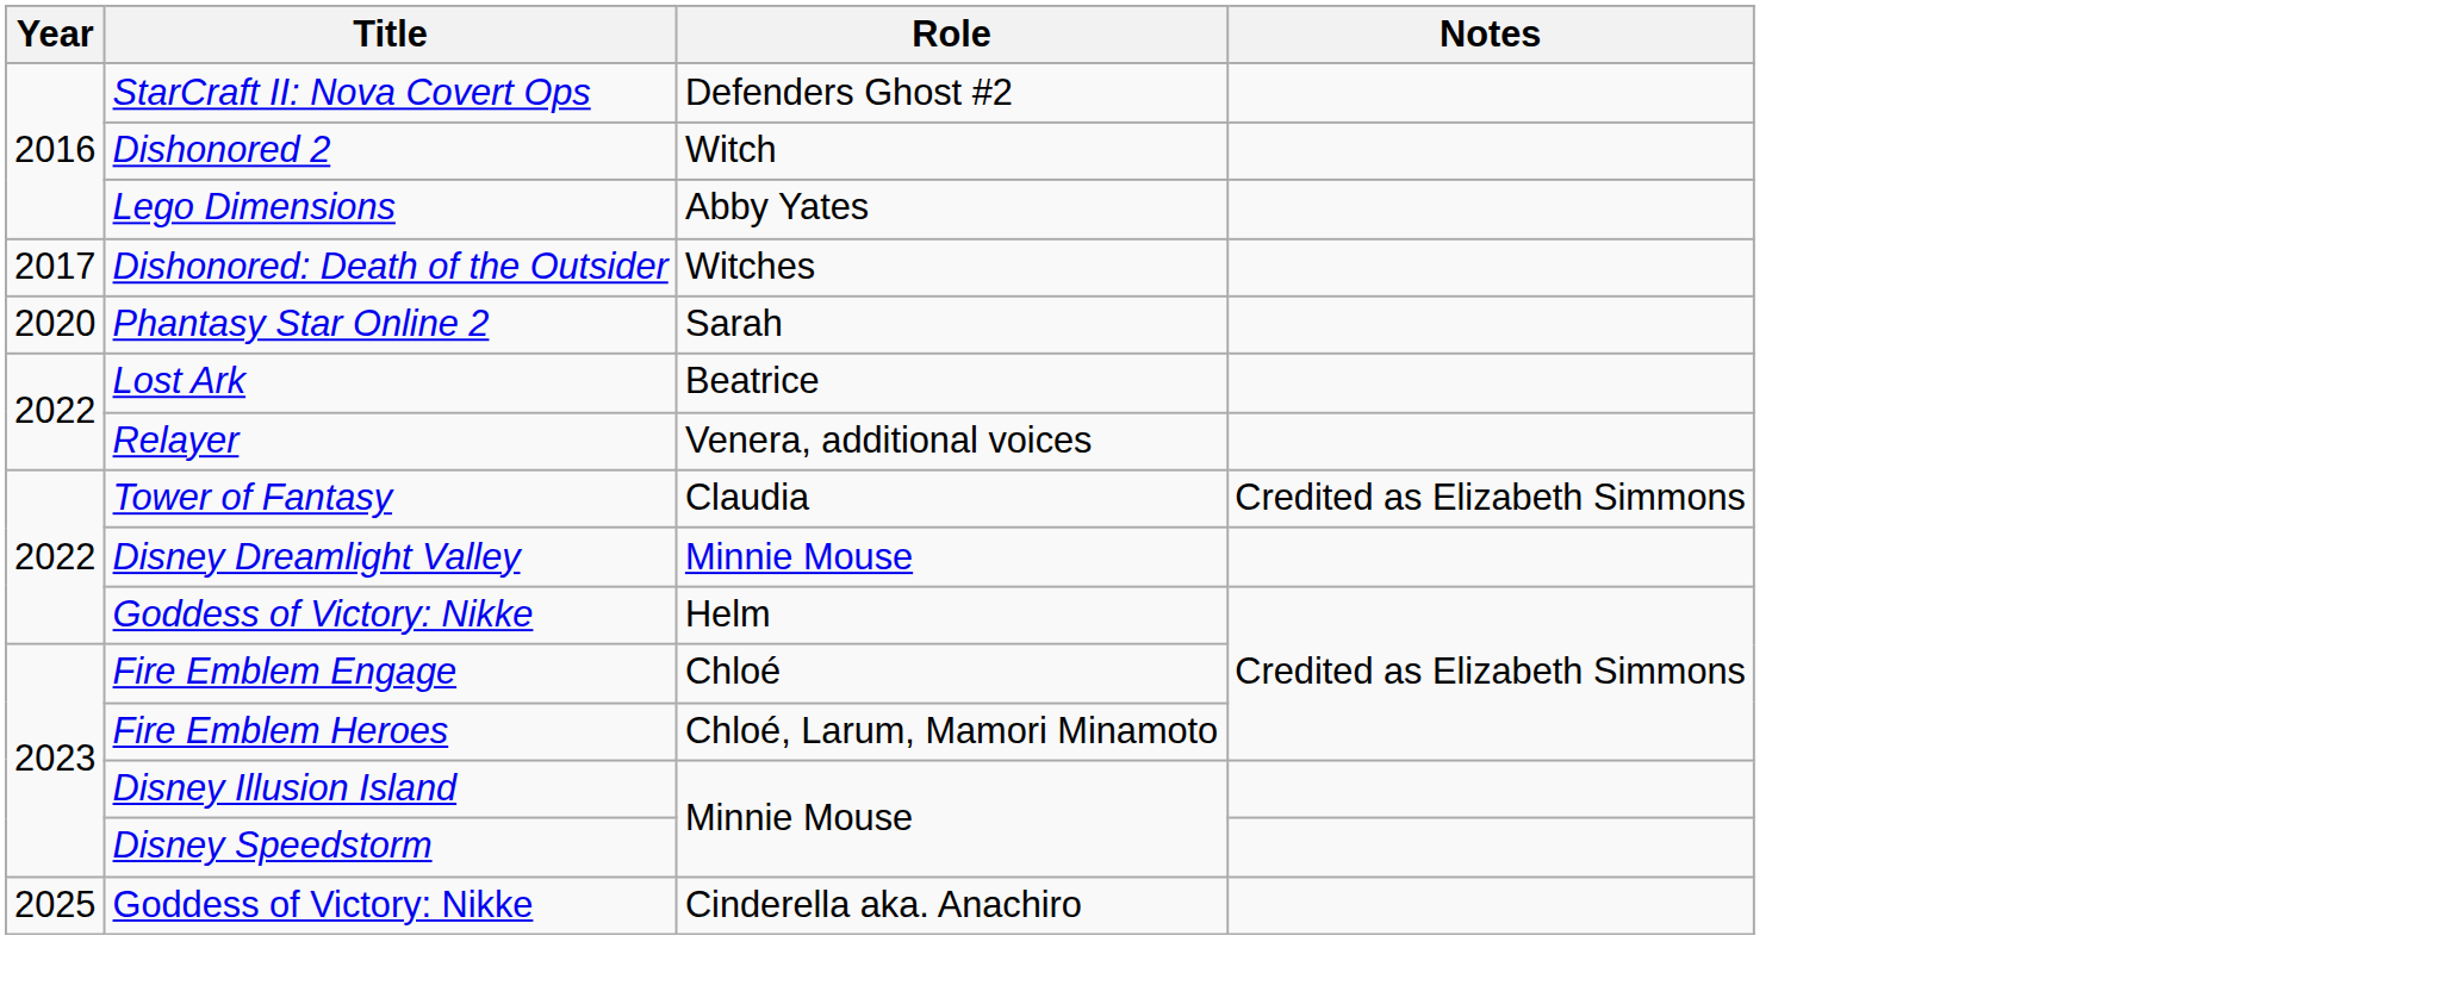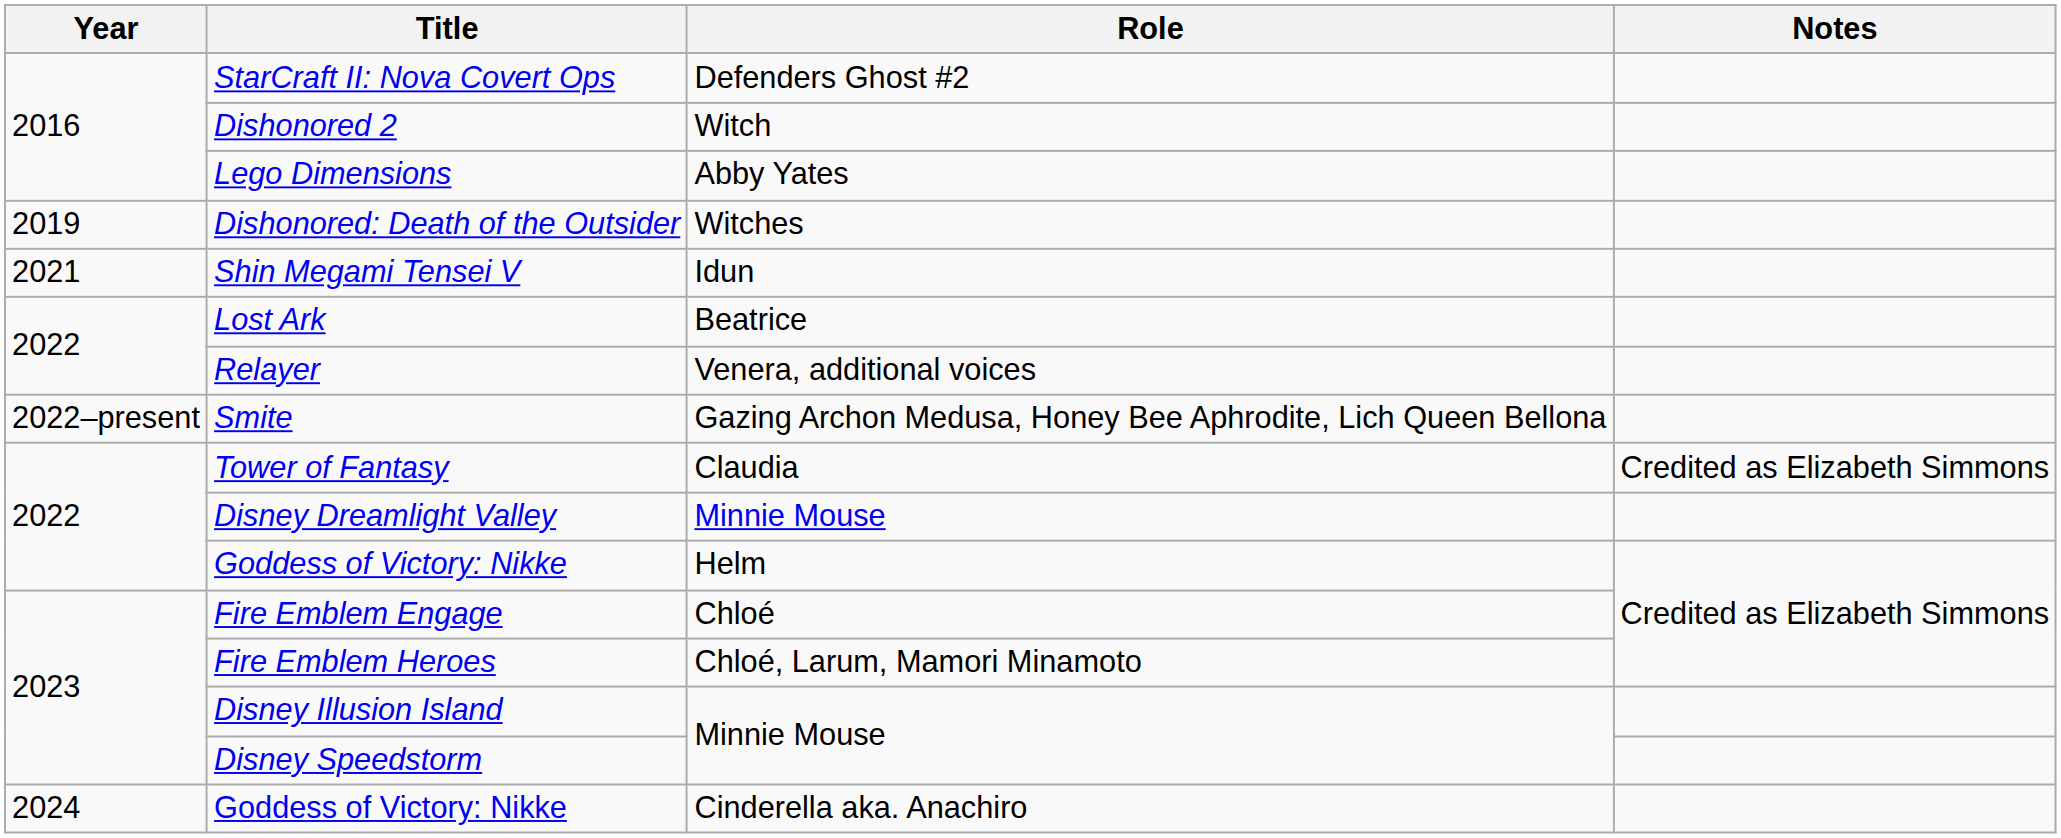Dishonored: Death of the Outsider | Year: 2017 -> 2019
- row: 2020 | Phantasy Star Online 2 | Sarah
+ row: 2021 | Shin Megami Tensei V | Idun
+ row: 2022–present | Smite | Gazing Archon Medusa, Honey Bee Aphrodite, Lich Queen Bellona
Goddess of Victory: Nikke / Cinderella aka. Anachiro | Year: 2025 -> 2024
